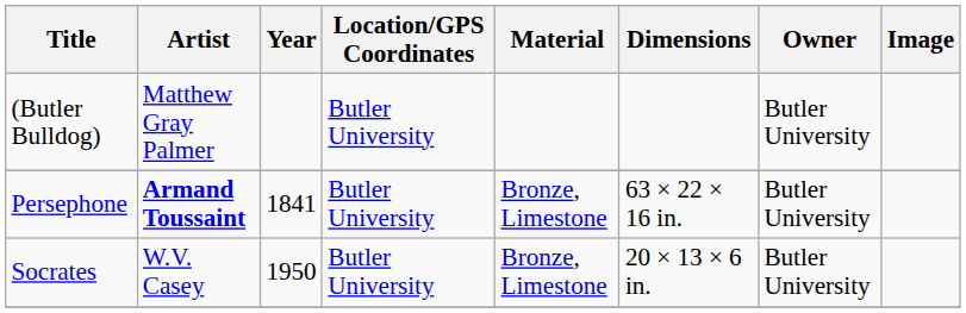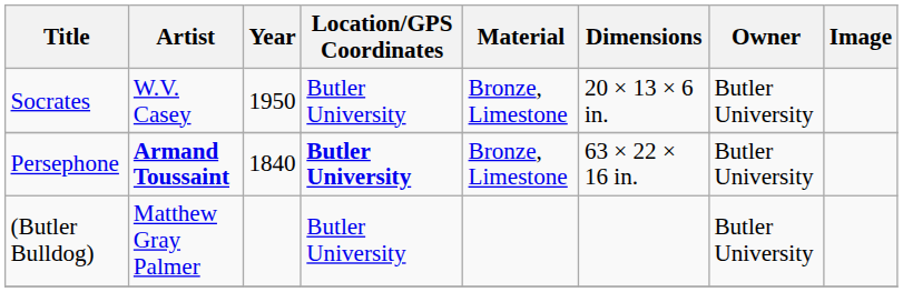rows swapped: (Butler Bulldog) <-> Socrates
Persephone | Year: 1841 -> 1840
Persephone | Location/GPS Coordinates: normal -> bold
